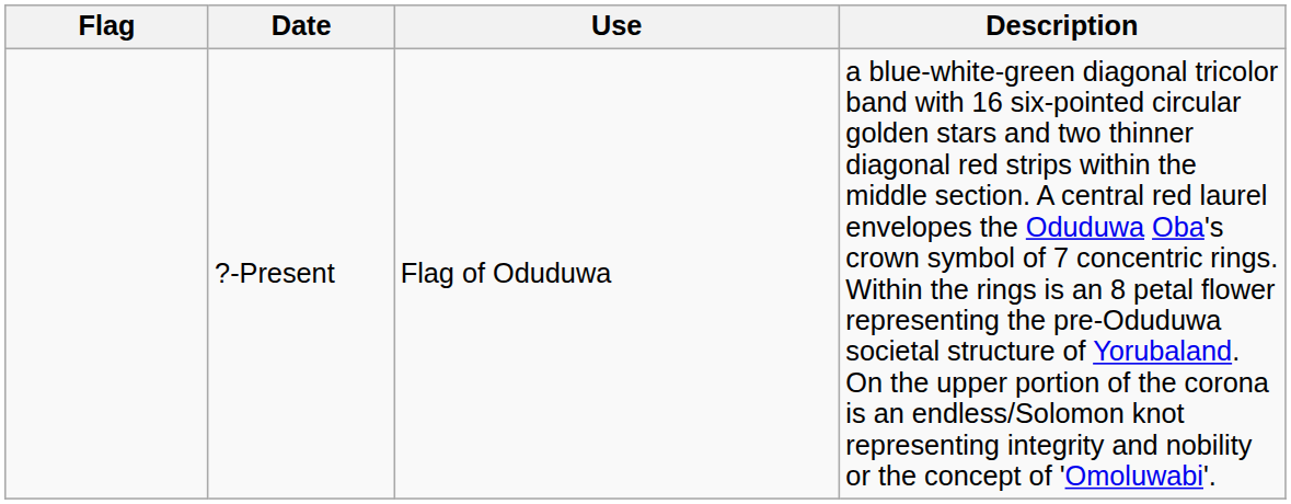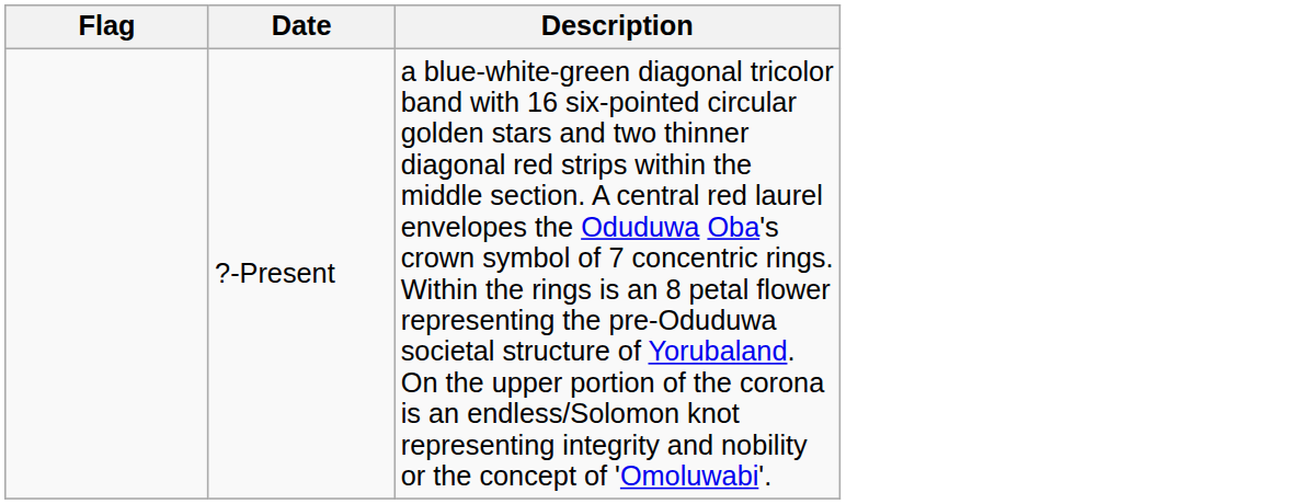- column: Use | Flag of Oduduwa
